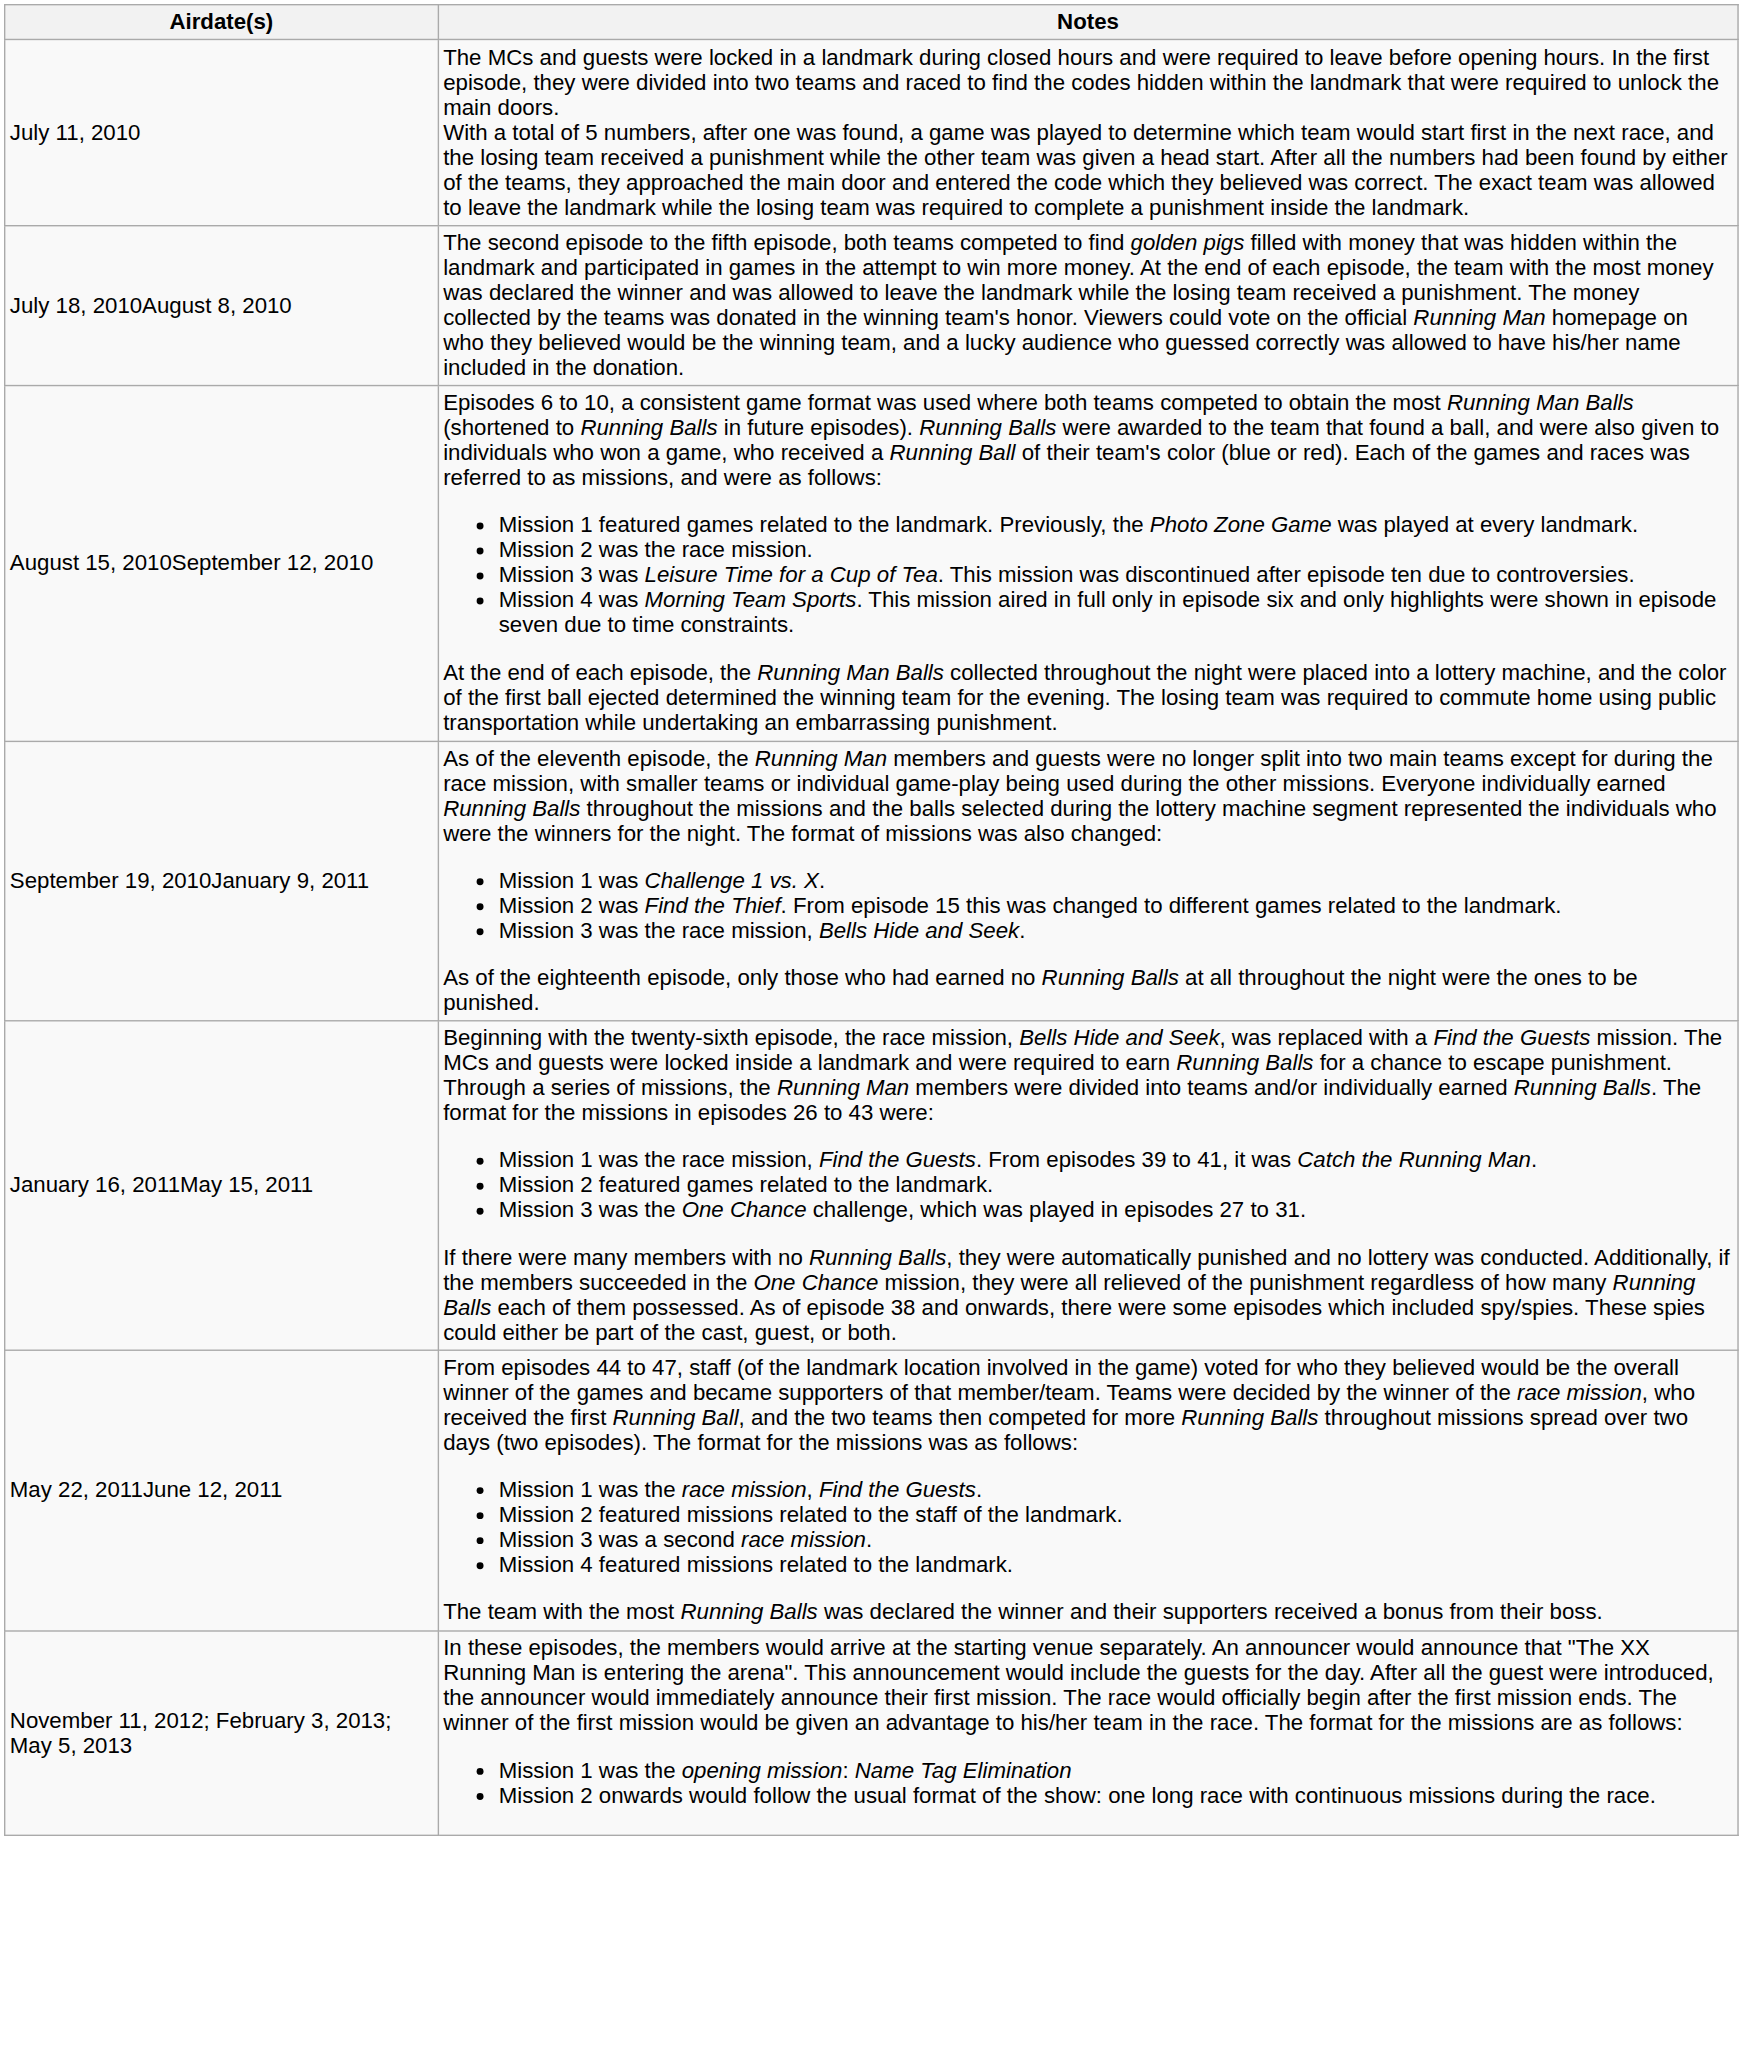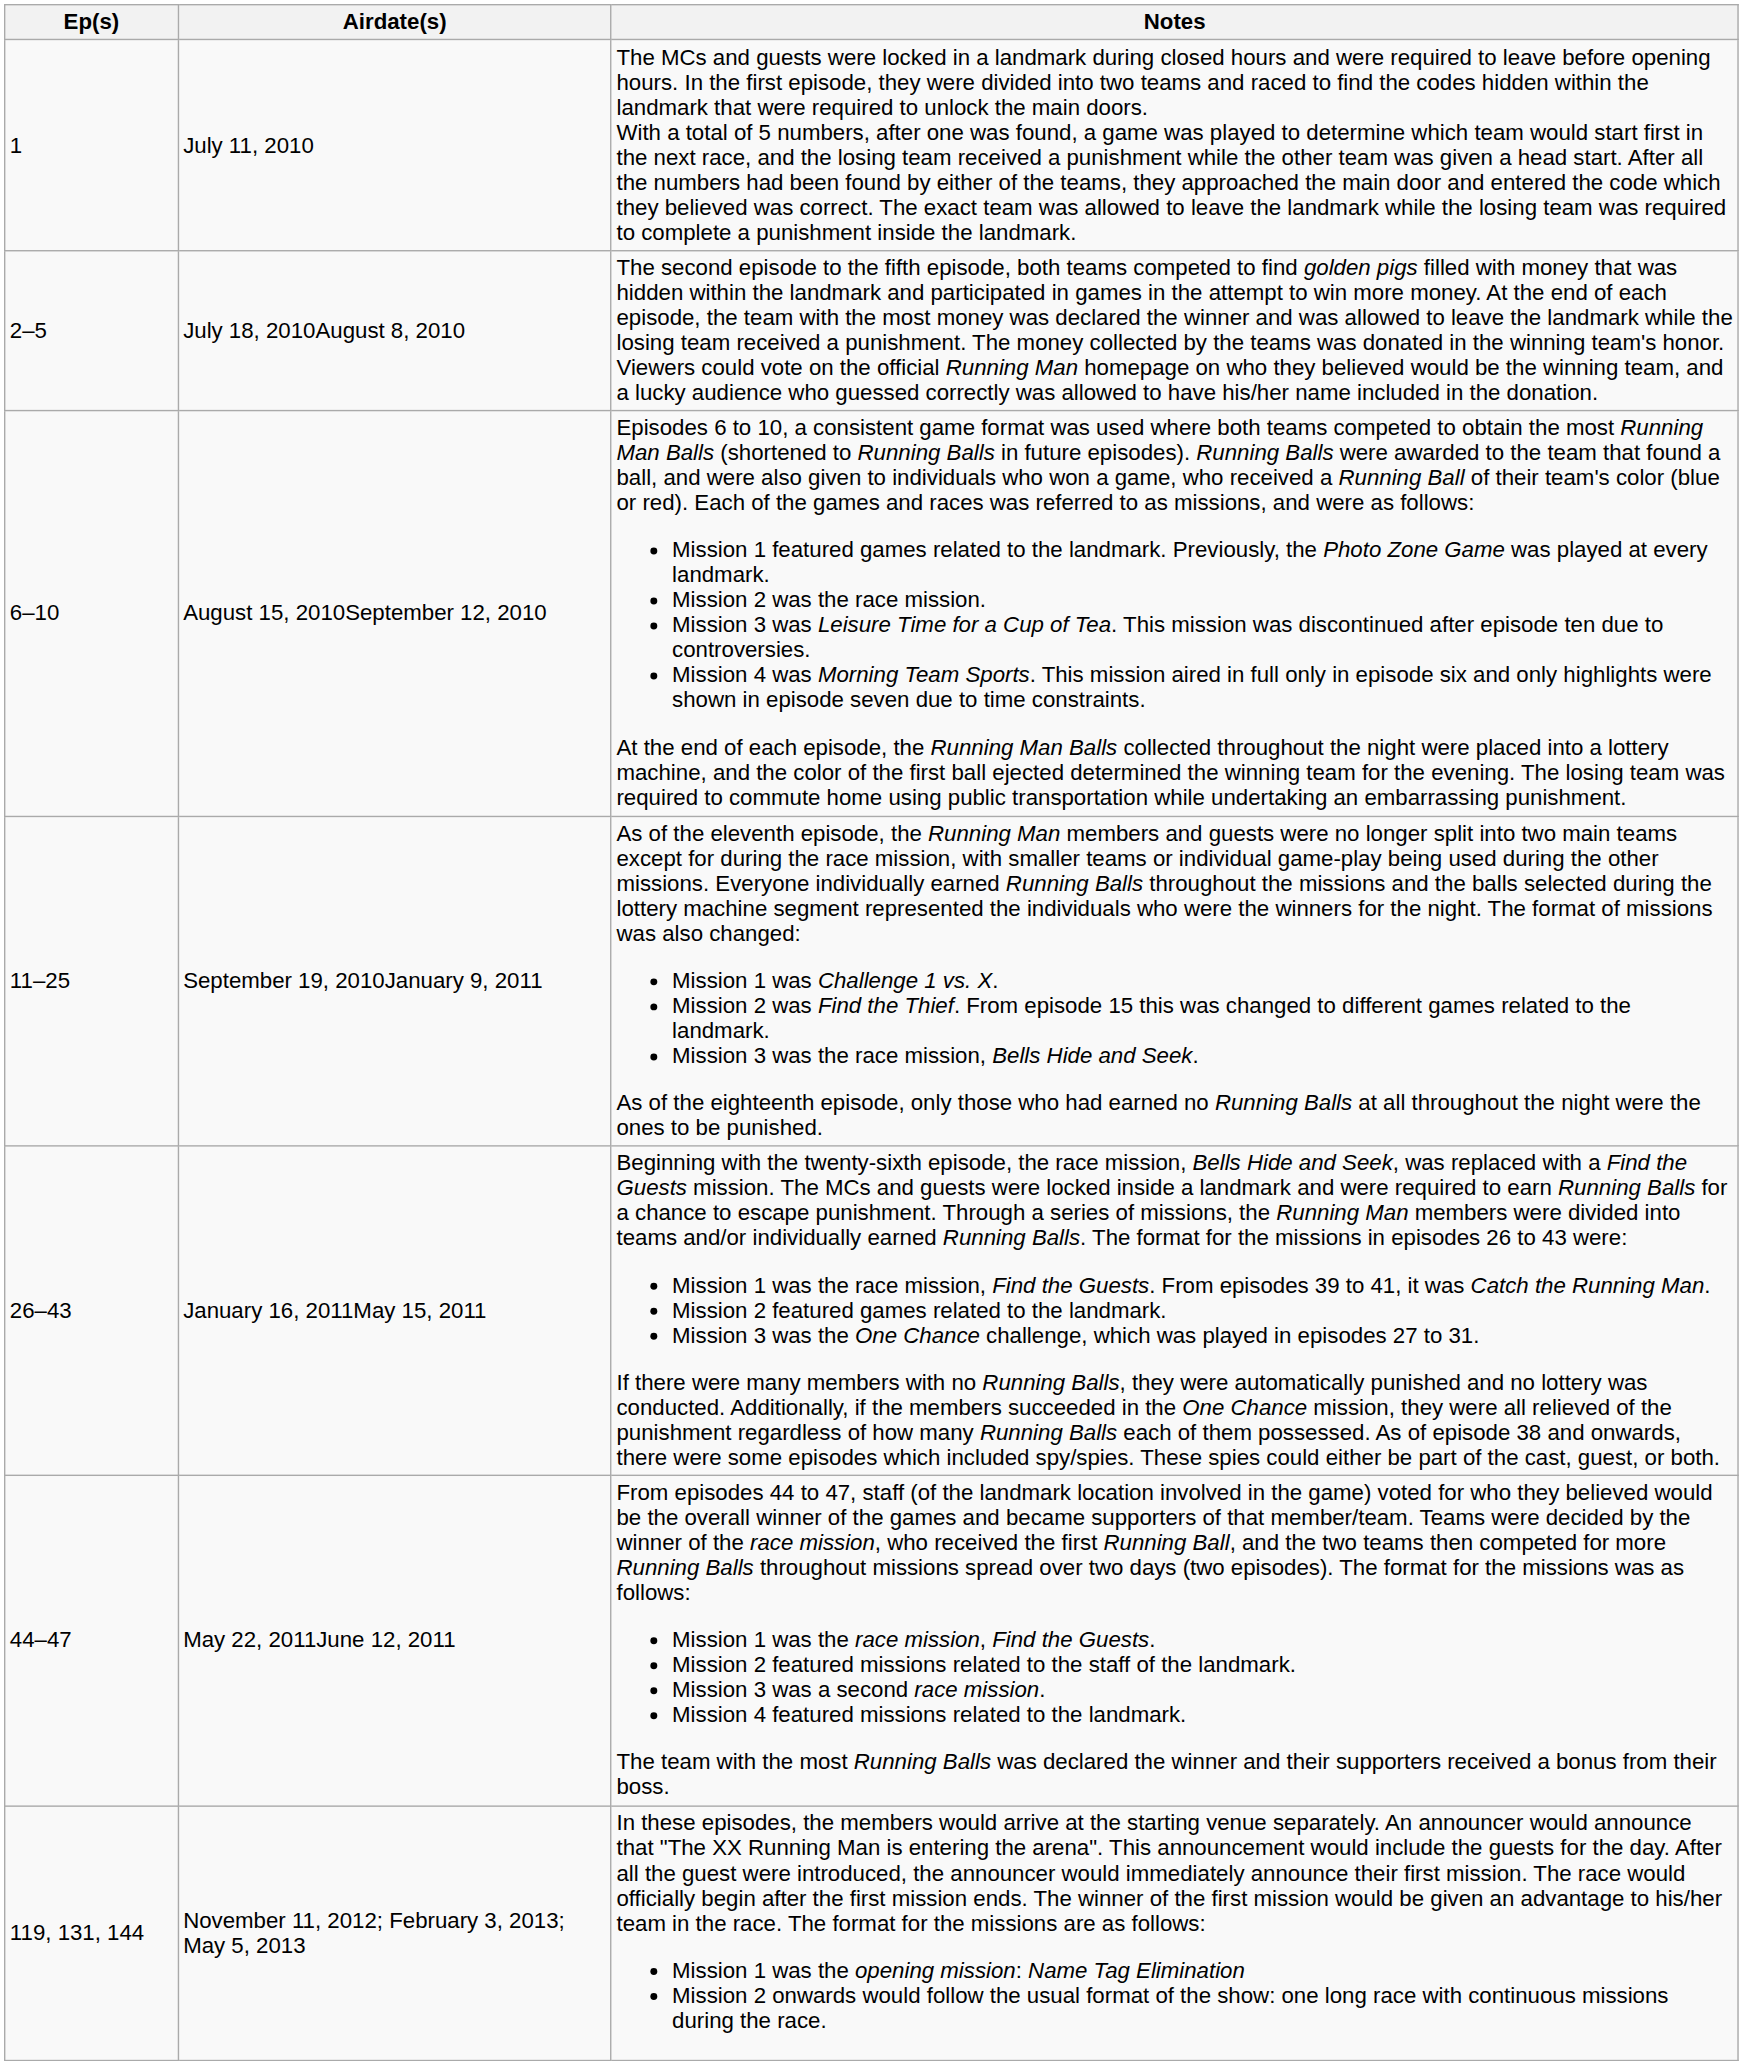+ column: Ep(s) | 1 | 2–5 | 6–10 | 11–25 | 26–43 | 44–47 | 119, 131, 144
